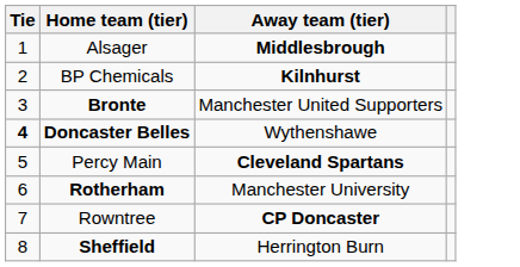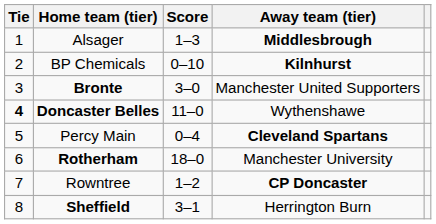+ column: Score | 1–3 | 0–10 | 3–0 | 11–0 | 0–4 | 18–0 | 1–2 | 3–1
